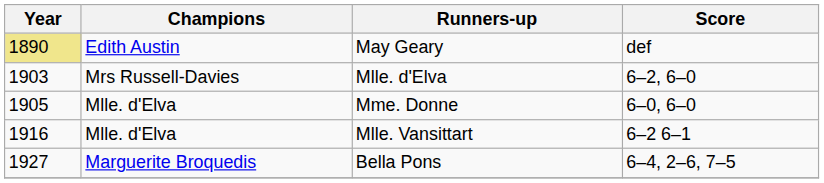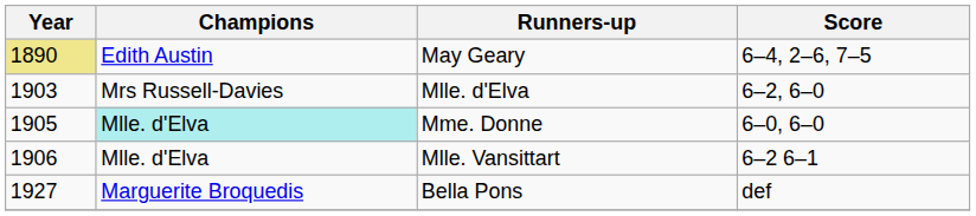May Geary | Score: def -> 6–4, 2–6, 7–5
Mme. Donne | Champions: no background -> paleturquoise background
Mlle. Vansittart | Year: 1916 -> 1906
Bella Pons | Score: 6–4, 2–6, 7–5 -> def
